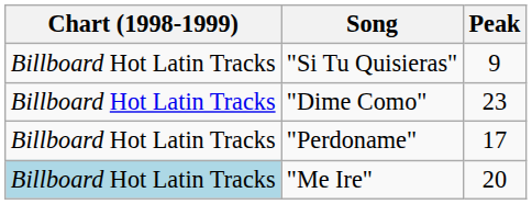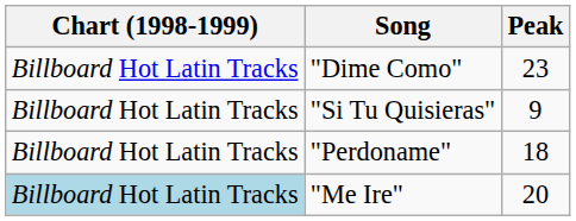rows swapped: "Dime Como" <-> "Si Tu Quisieras"
"Perdoname" | Peak: 17 -> 18
